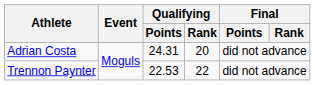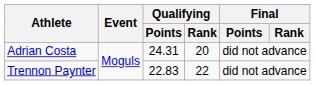Trennon Paynter | Qualifying / Points: 22.53 -> 22.83
